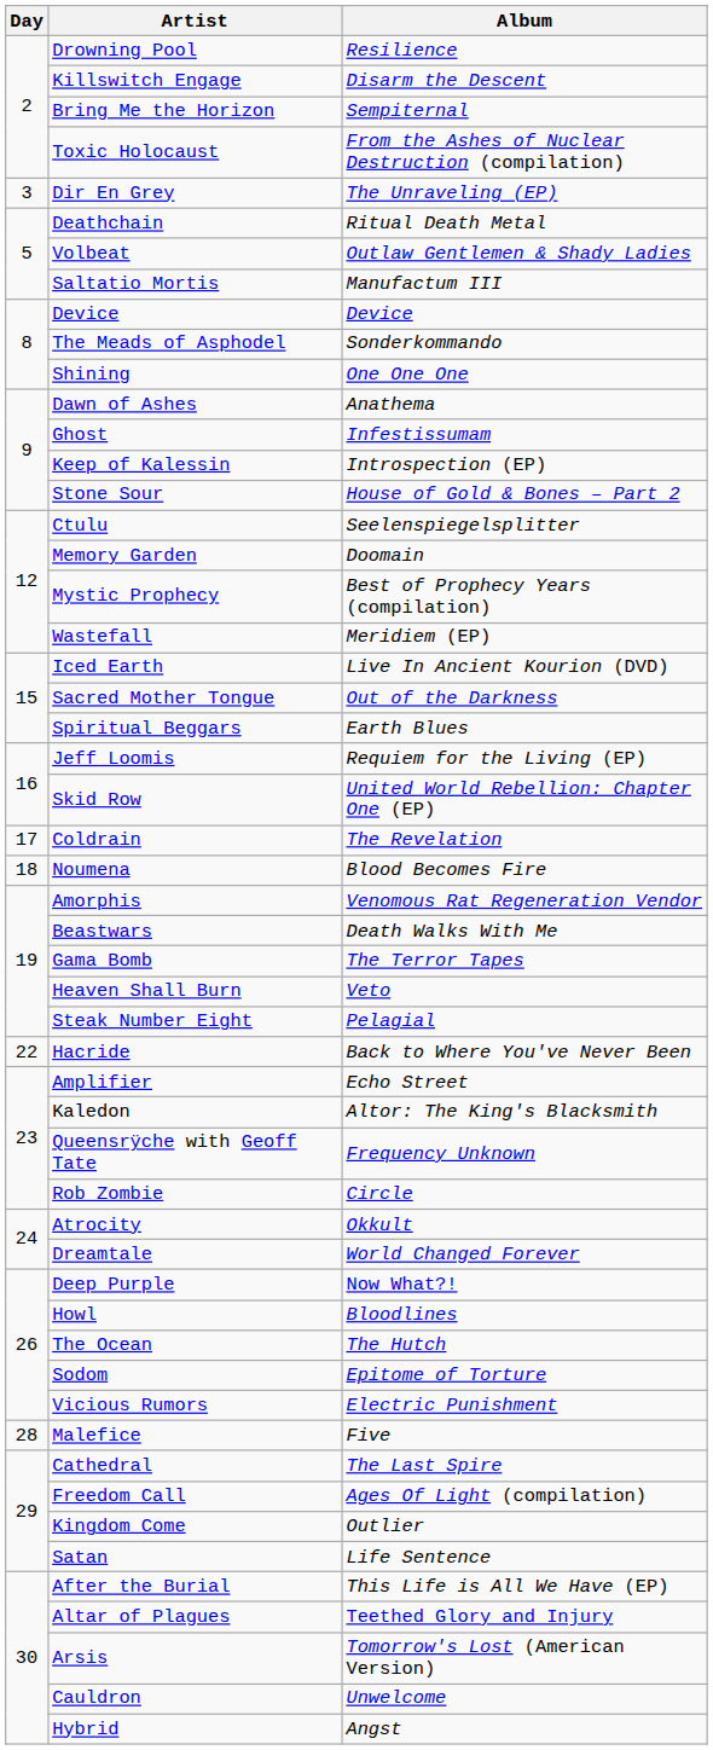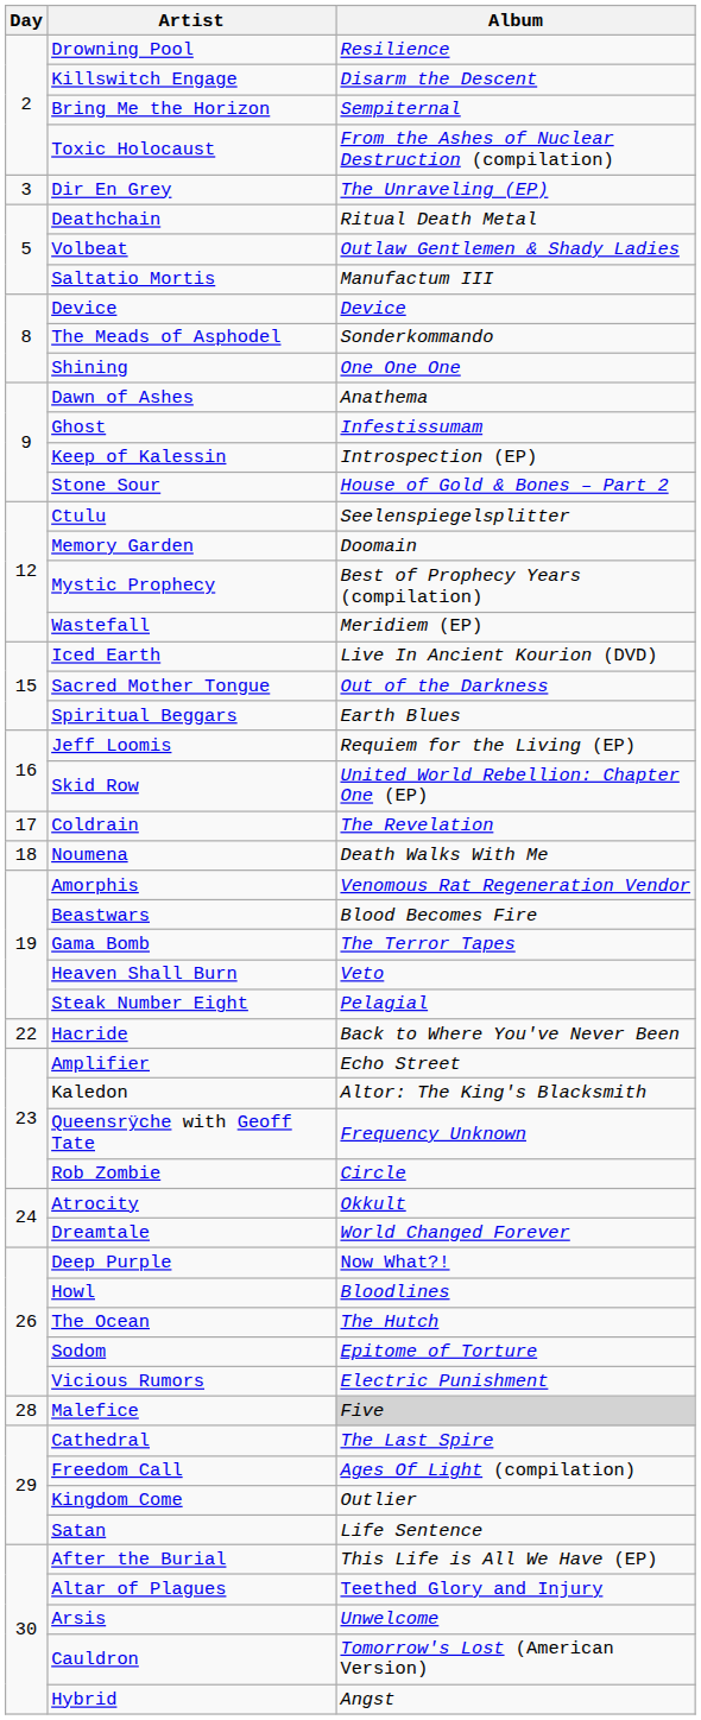Noumena | Album: Blood Becomes Fire -> Death Walks With Me
Beastwars | Album: Death Walks With Me -> Blood Becomes Fire
Malefice | Album: no background -> lightgrey background
Arsis | Album: Tomorrow's Lost (American Version) -> Unwelcome
Cauldron | Album: Unwelcome -> Tomorrow's Lost (American Version)
